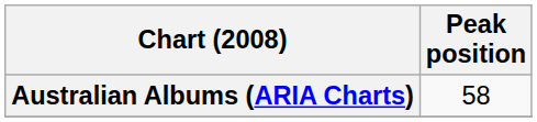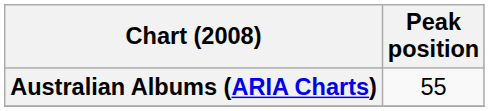Australian Albums (ARIA Charts) | Peak position: 58 -> 55
